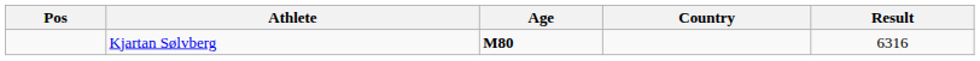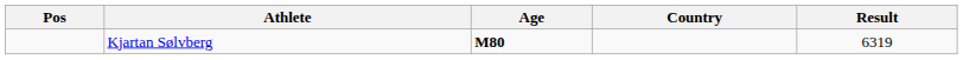Kjartan Sølvberg | Result: 6316 -> 6319
